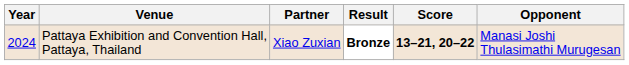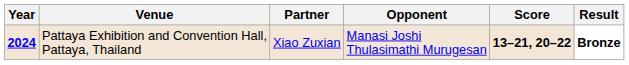columns swapped: Opponent <-> Result
Pattaya Exhibition and Convention Hall, Pattaya, Thailand | Year: normal -> bold
